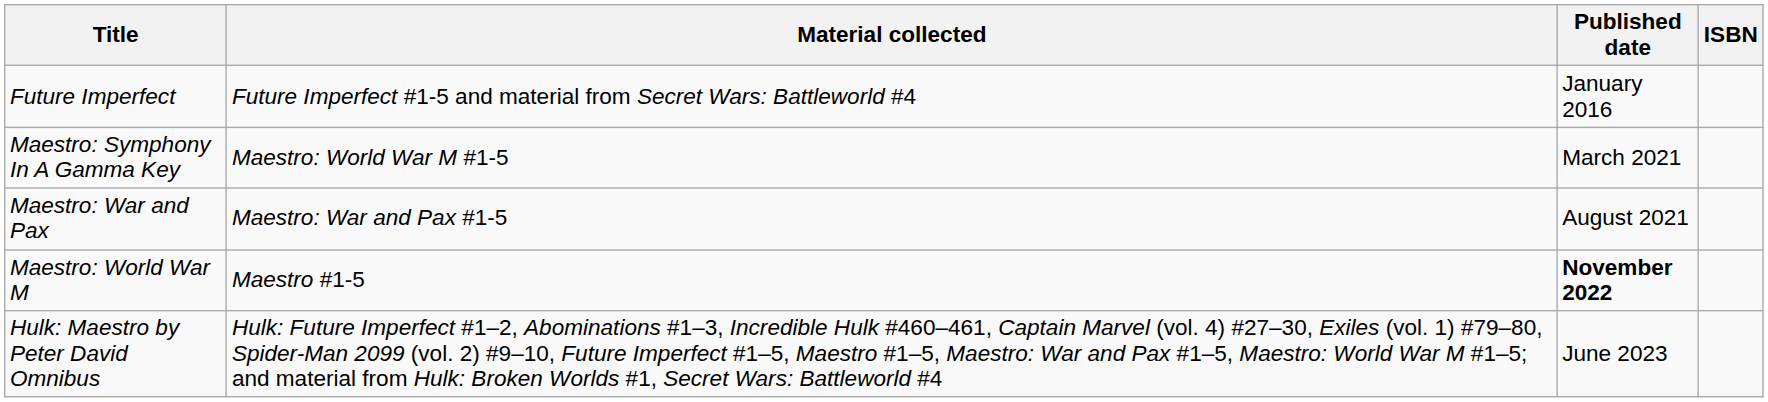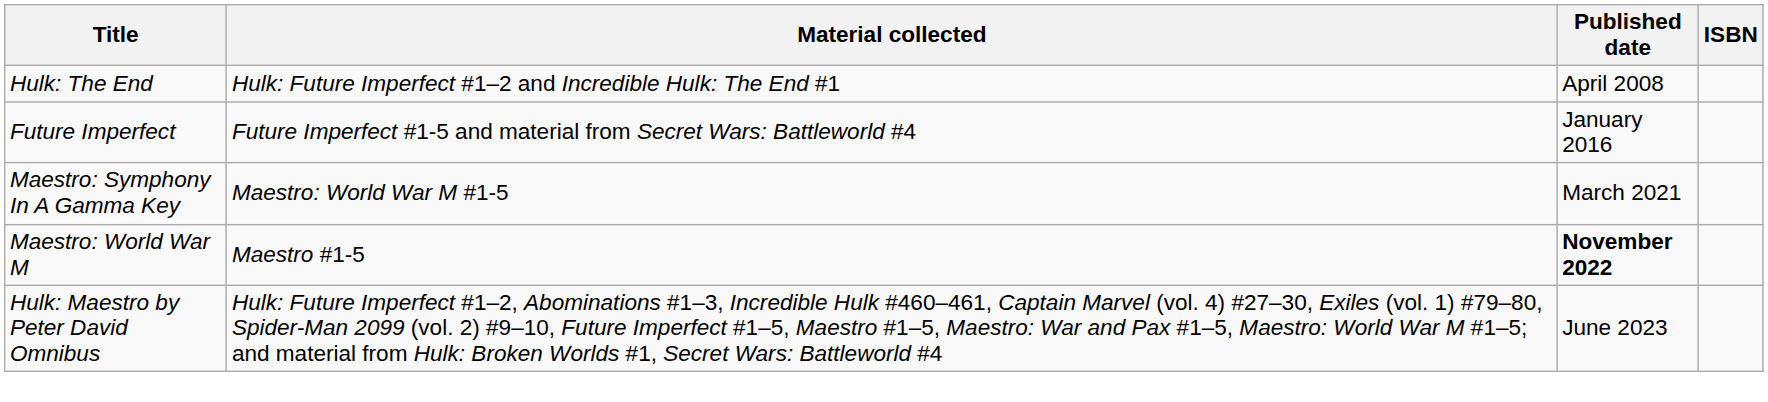+ row: Hulk: The End | Hulk: Future Imperfect #1–2 and Incredible Hulk: The End #1 | April 2008
- row: Maestro: War and Pax | Maestro: War and Pax #1-5 | August 2021
